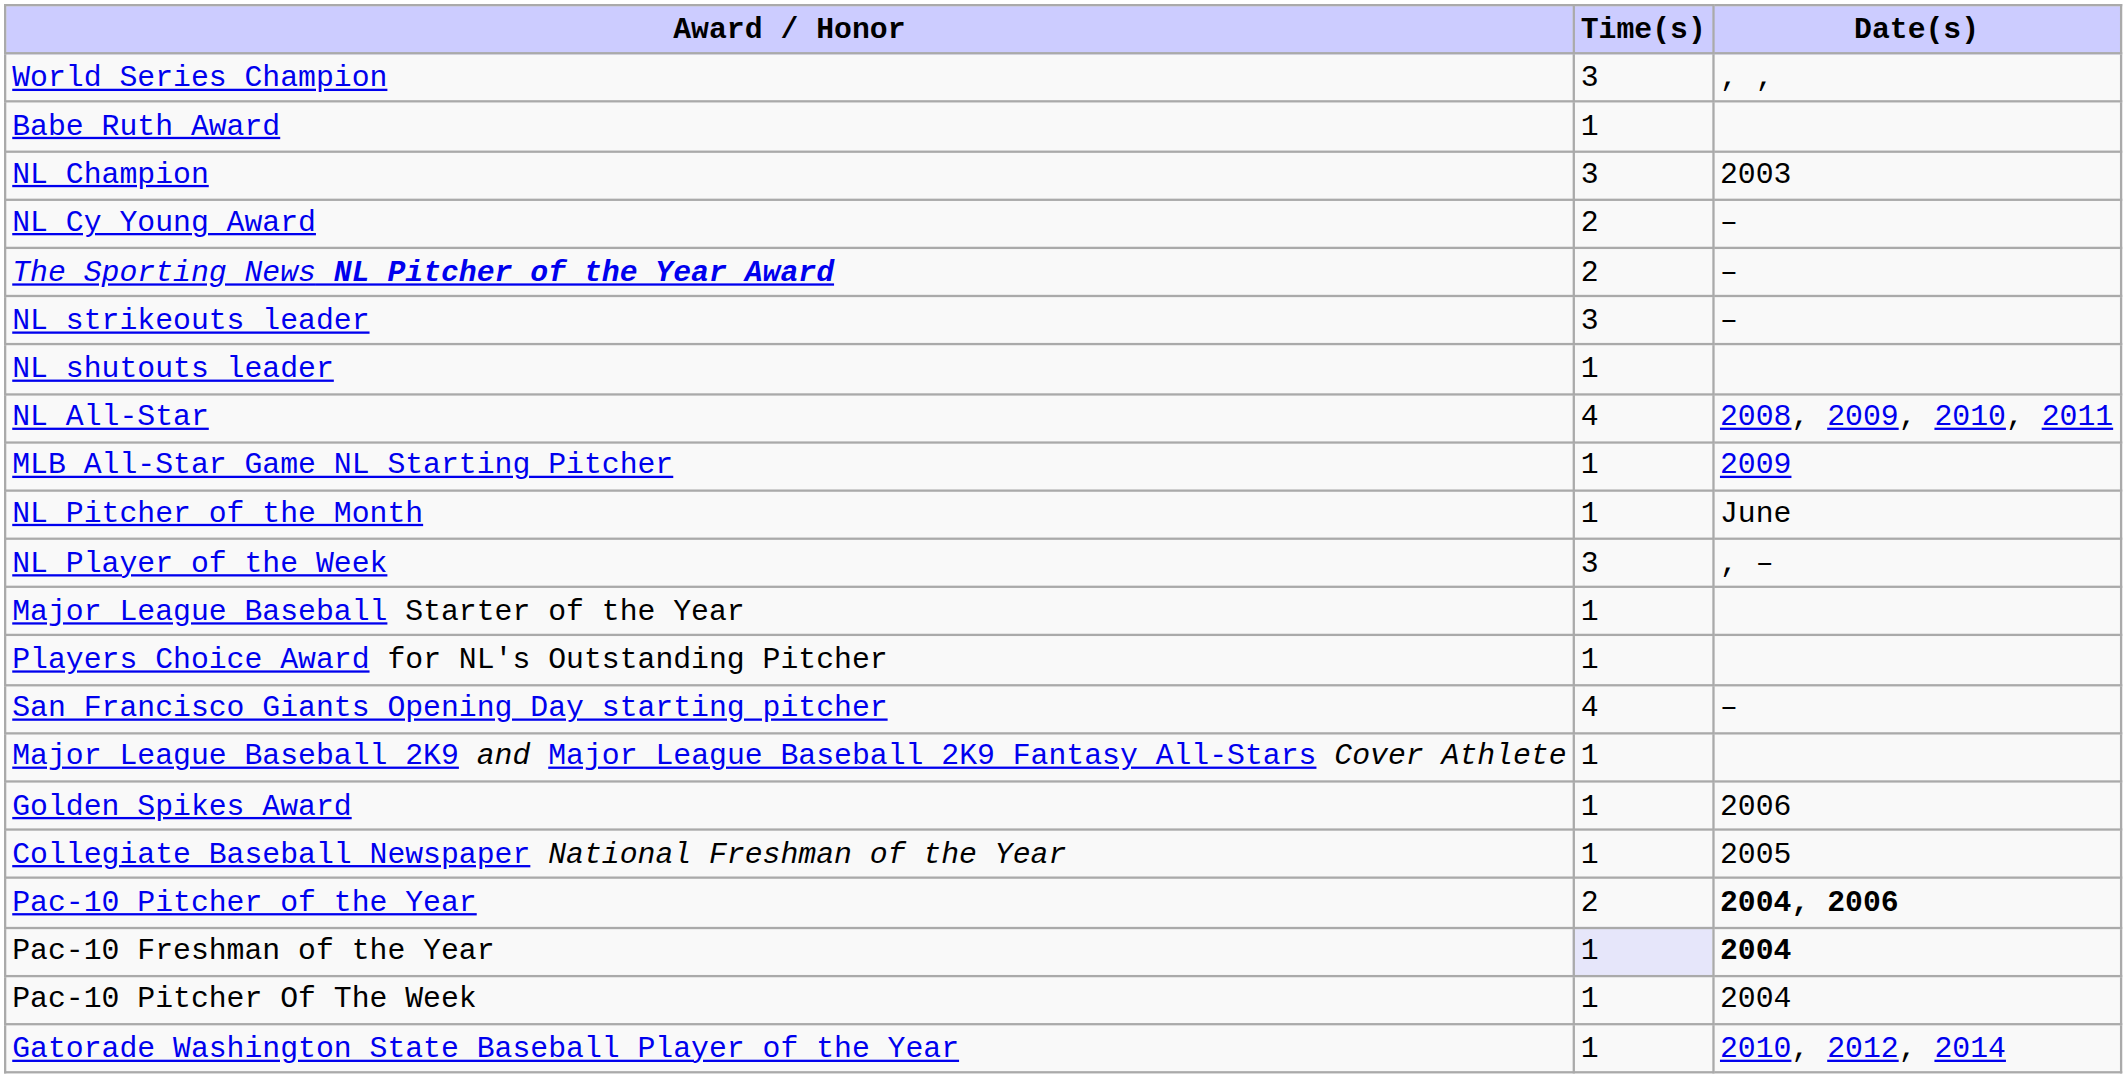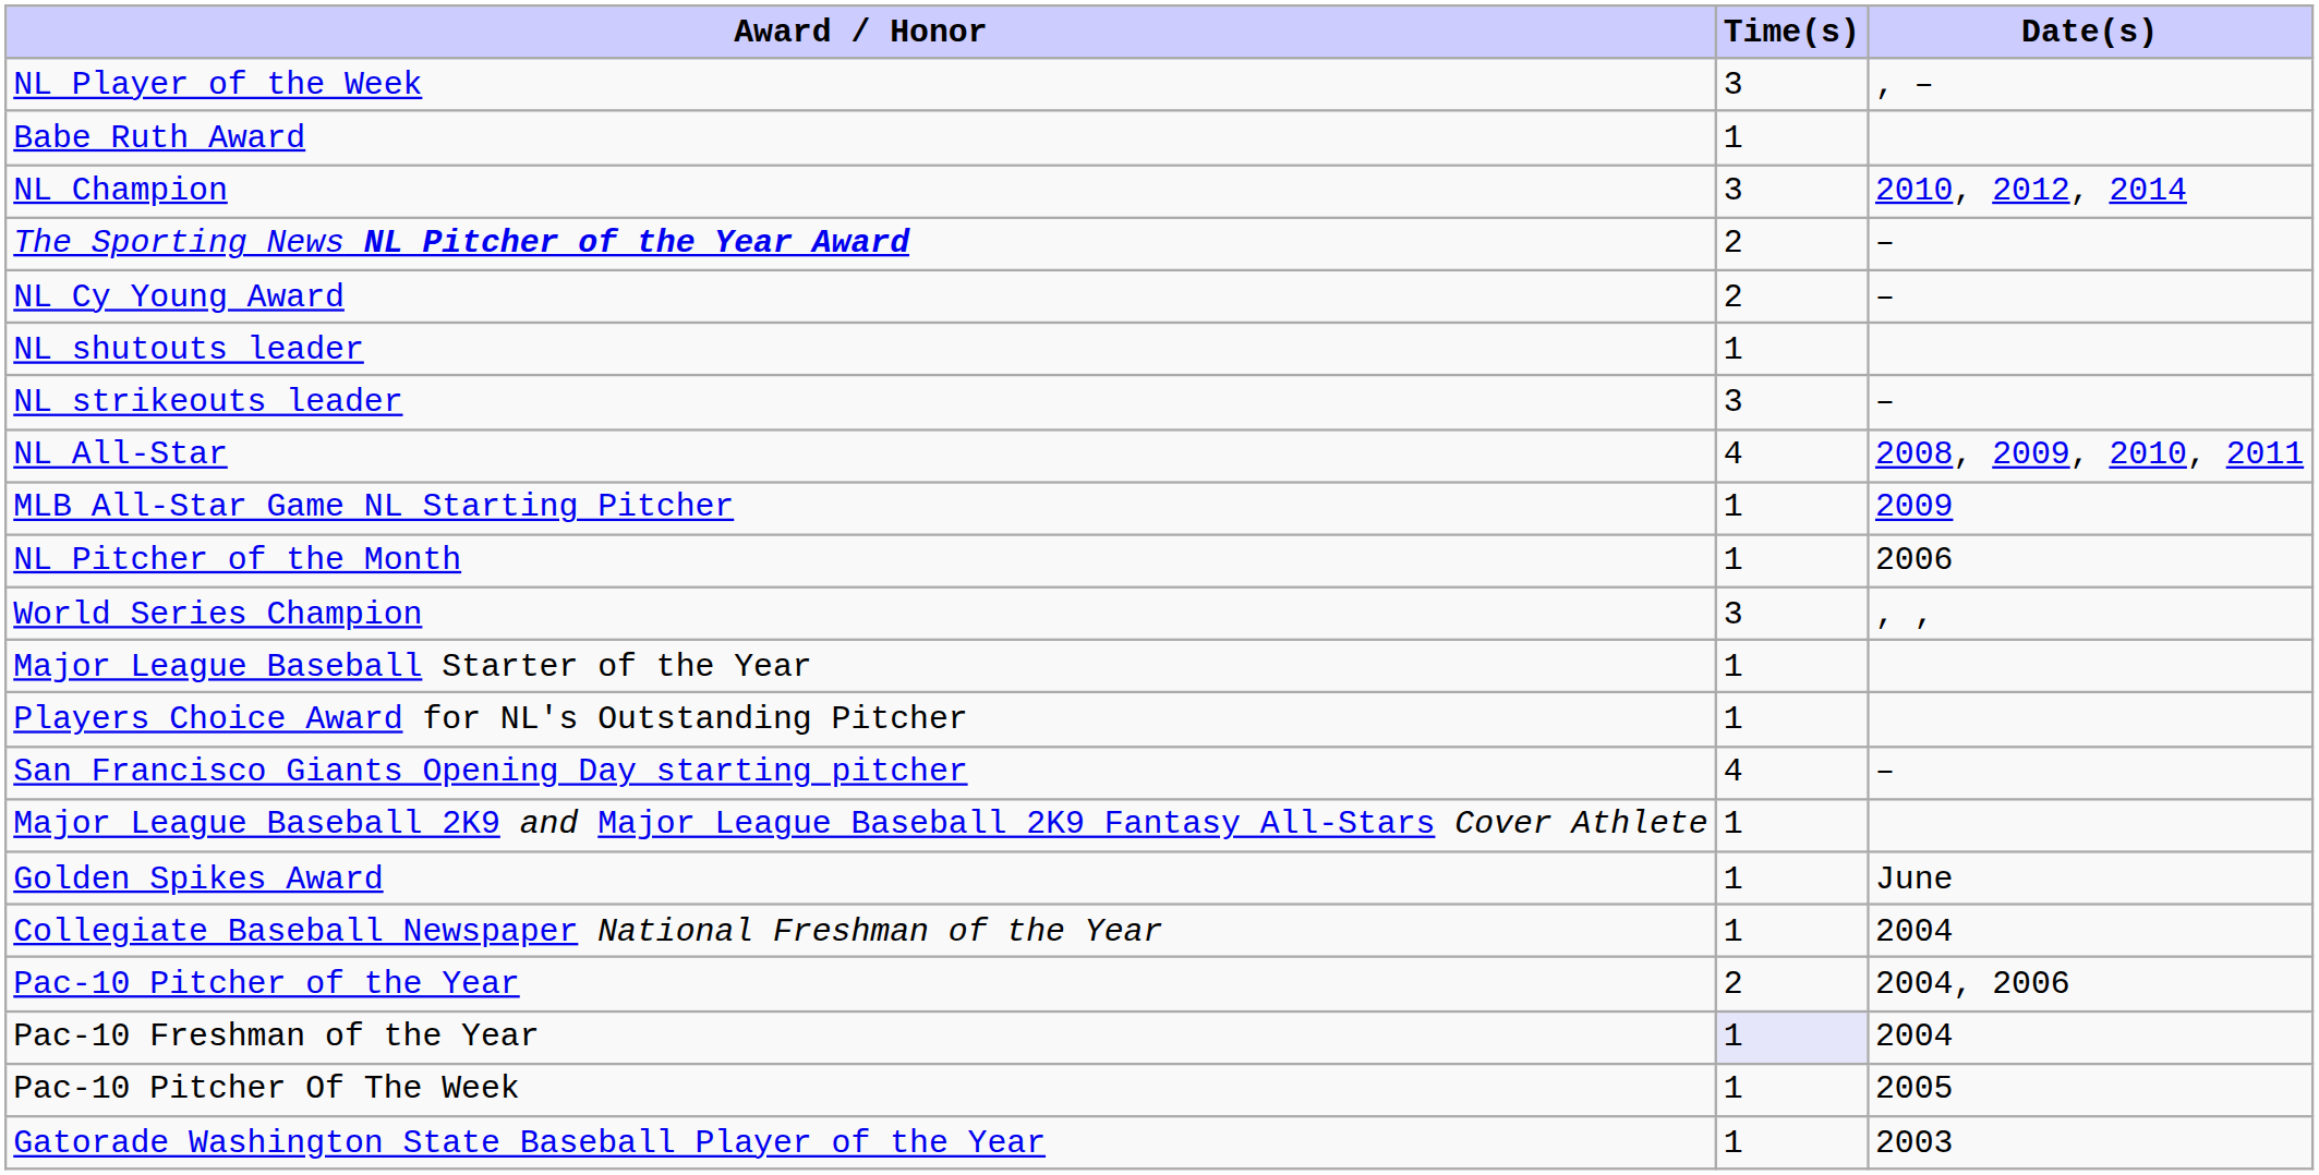rows swapped: World Series Champion <-> NL Player of the Week
NL Champion | Date(s): 2003 -> 2010, 2012, 2014
rows swapped: NL Cy Young Award <-> The Sporting News NL Pitcher of the Year Award
rows swapped: NL strikeouts leader <-> NL shutouts leader
NL Pitcher of the Month | Date(s): June -> 2006
Golden Spikes Award | Date(s): 2006 -> June
Collegiate Baseball Newspaper National Freshman of the Year | Date(s): 2005 -> 2004
Pac-10 Pitcher of the Year | Date(s): bold -> normal
Pac-10 Freshman of the Year | Date(s): bold -> normal
Pac-10 Pitcher Of The Week | Date(s): 2004 -> 2005
Gatorade Washington State Baseball Player of the Year | Date(s): 2010, 2012, 2014 -> 2003
